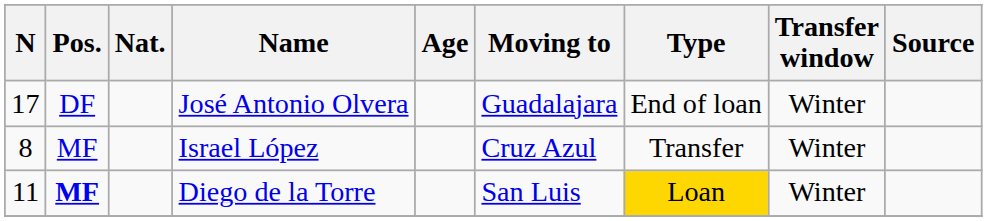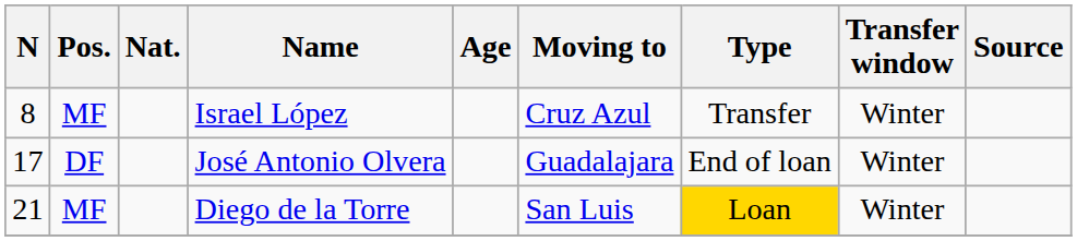rows swapped: Israel López <-> José Antonio Olvera
Diego de la Torre | N: 11 -> 21
Diego de la Torre | Pos.: bold -> normal
